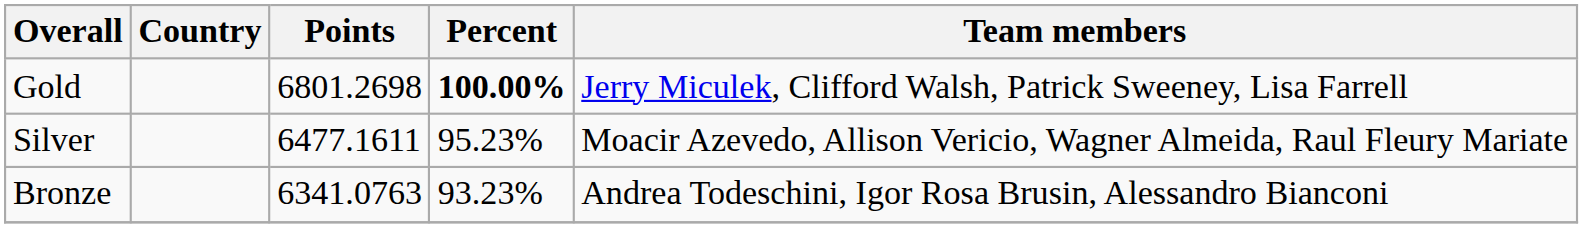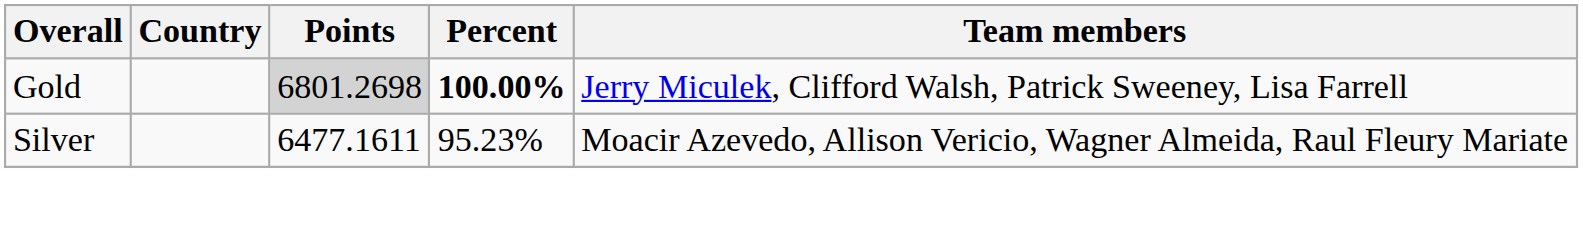Gold | Points: no background -> lightgrey background
- row: Bronze | 6341.0763 | 93.23% | Andrea Todeschini, Igor Rosa Brusin, Alessandro Bianconi
